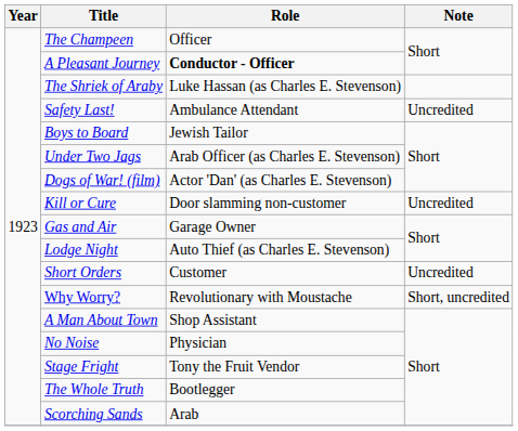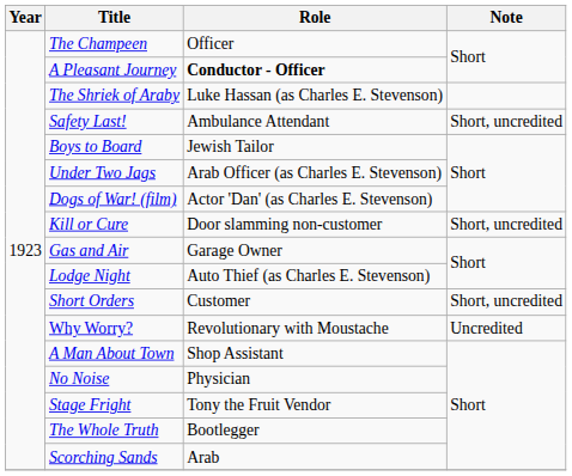Safety Last! | Note: Uncredited -> Short, uncredited
Kill or Cure | Note: Uncredited -> Short, uncredited
Short Orders | Note: Uncredited -> Short, uncredited
Why Worry? | Note: Short, uncredited -> Uncredited
